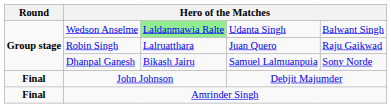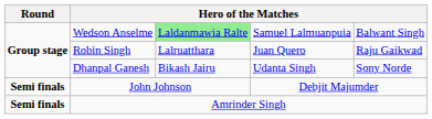Wedson Anselme | column 4: Udanta Singh -> Samuel Lalmuanpuia
Dhanpal Ganesh | column 4: Samuel Lalmuanpuia -> Udanta Singh
John Johnson | Round: Final -> Semi finals
Amrinder Singh | Round: Final -> Semi finals
